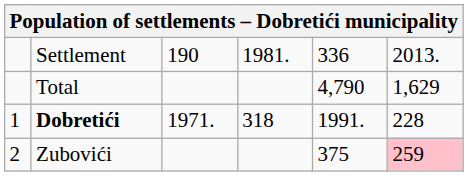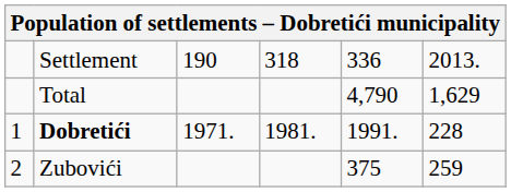Settlement | column 4: 1981. -> 318
Dobretići | column 4: 318 -> 1981.
Zubovići | column 6: pink background -> no background
